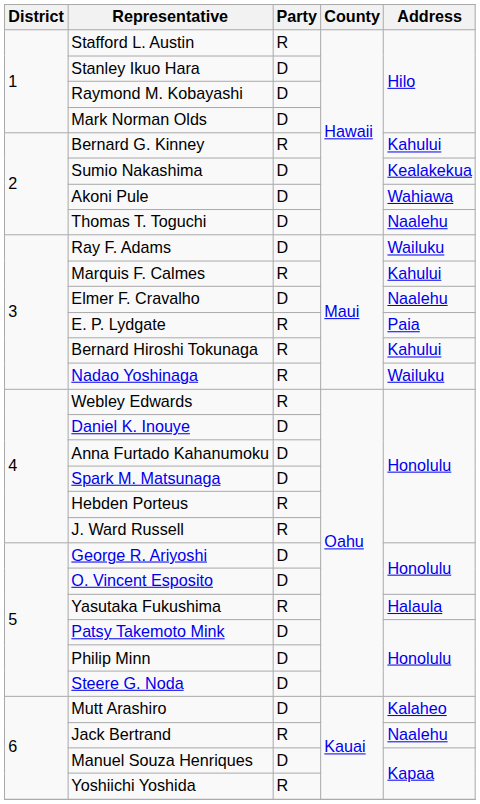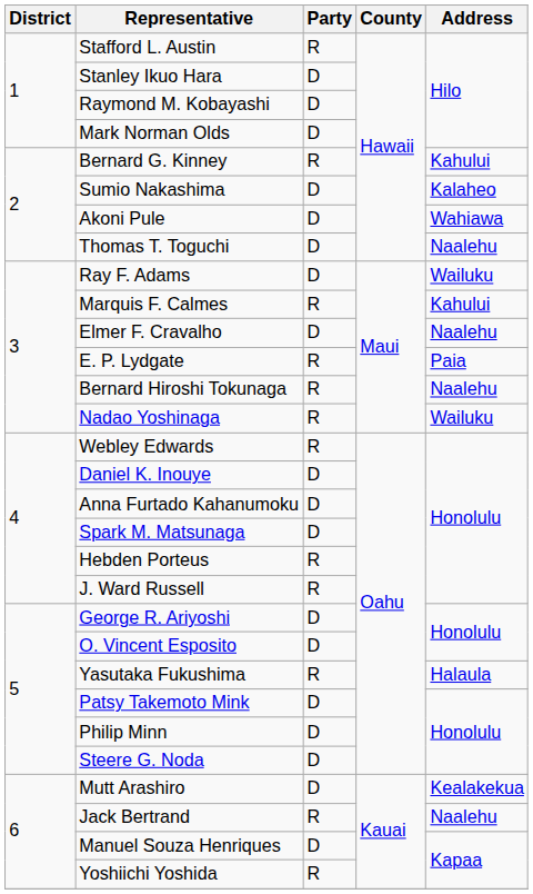Sumio Nakashima | Address: Kealakekua -> Kalaheo
Bernard Hiroshi Tokunaga | Address: Kahului -> Naalehu
Mutt Arashiro | Address: Kalaheo -> Kealakekua
